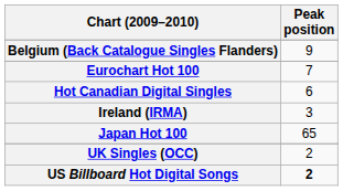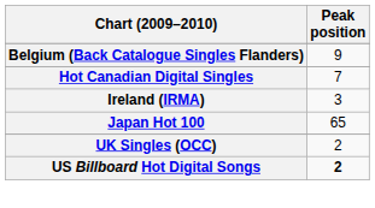- row: Eurochart Hot 100 | 7
Hot Canadian Digital Singles | Peak position: 6 -> 7
